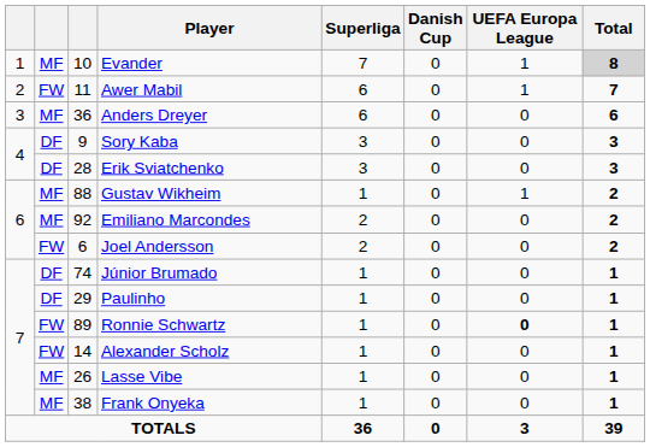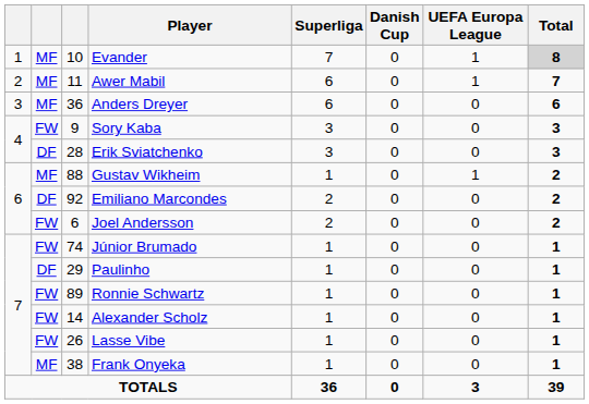Awer Mabil | column 2: FW -> MF
Sory Kaba | column 2: DF -> FW
Emiliano Marcondes | column 2: MF -> DF
Júnior Brumado | column 2: DF -> FW
Ronnie Schwartz | UEFA Europa League: bold -> normal
Lasse Vibe | column 2: MF -> FW
